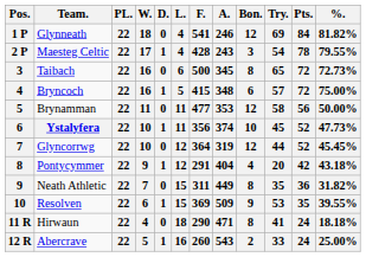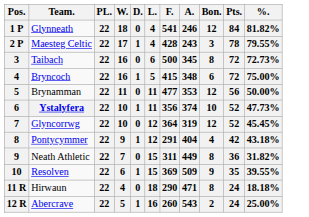- column: Try. | 69 | 54 | 65 | 57 | 58 | 45 | 44 | 20 | 35 | 53 | 41 | 33
